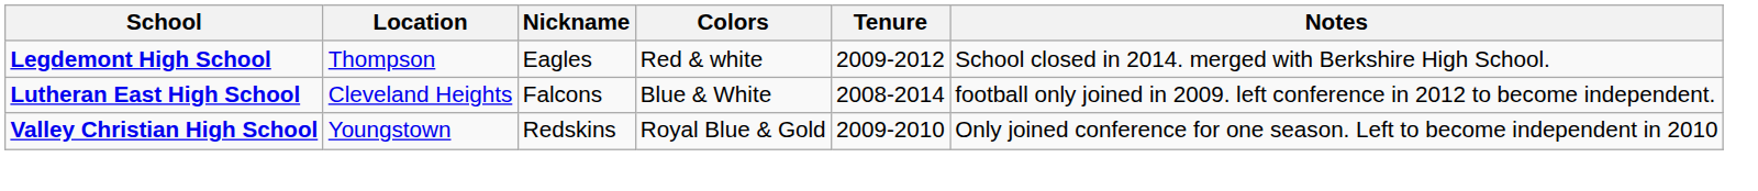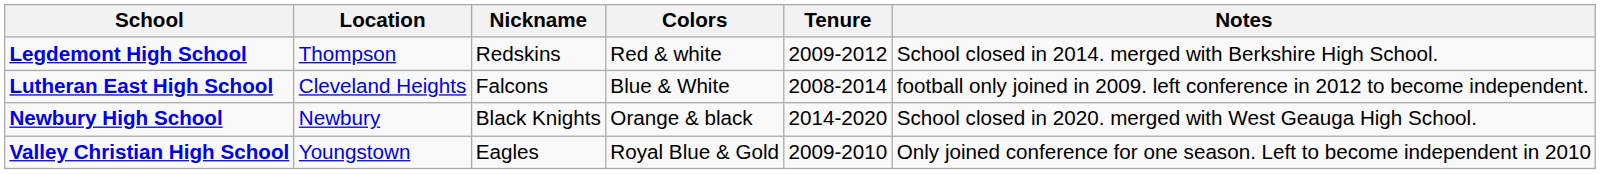Legdemont High School | Nickname: Eagles -> Redskins
+ row: Newbury High School | Newbury | Black Knights | Orange & black | 2014-2020 | School closed in 2020. merged with West Geauga High School.
Valley Christian High School | Nickname: Redskins -> Eagles
